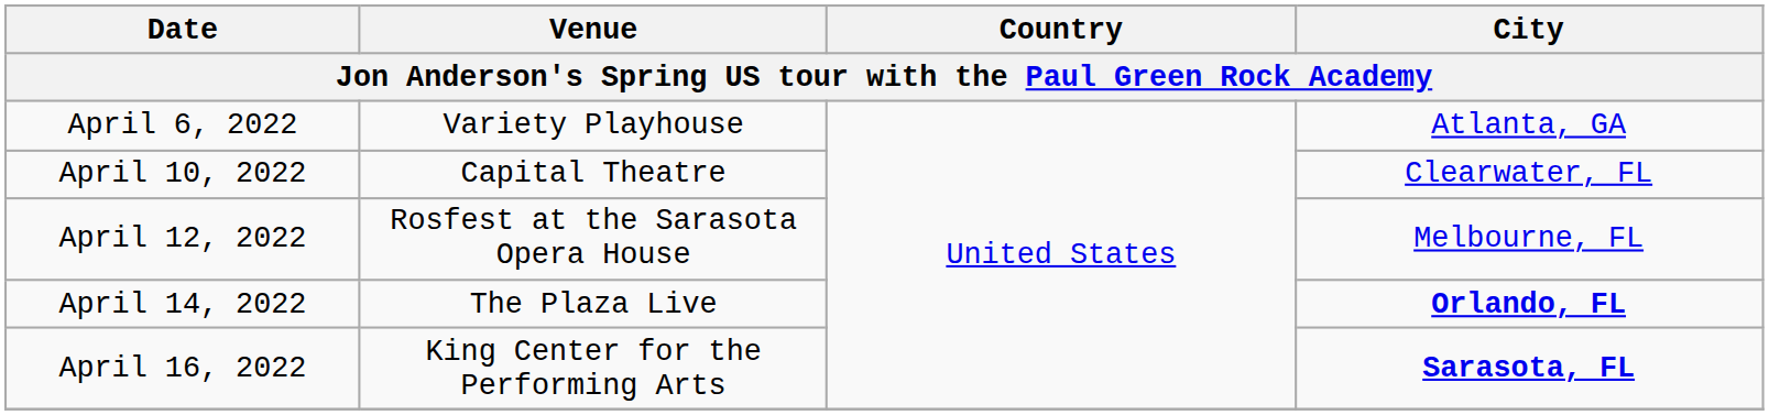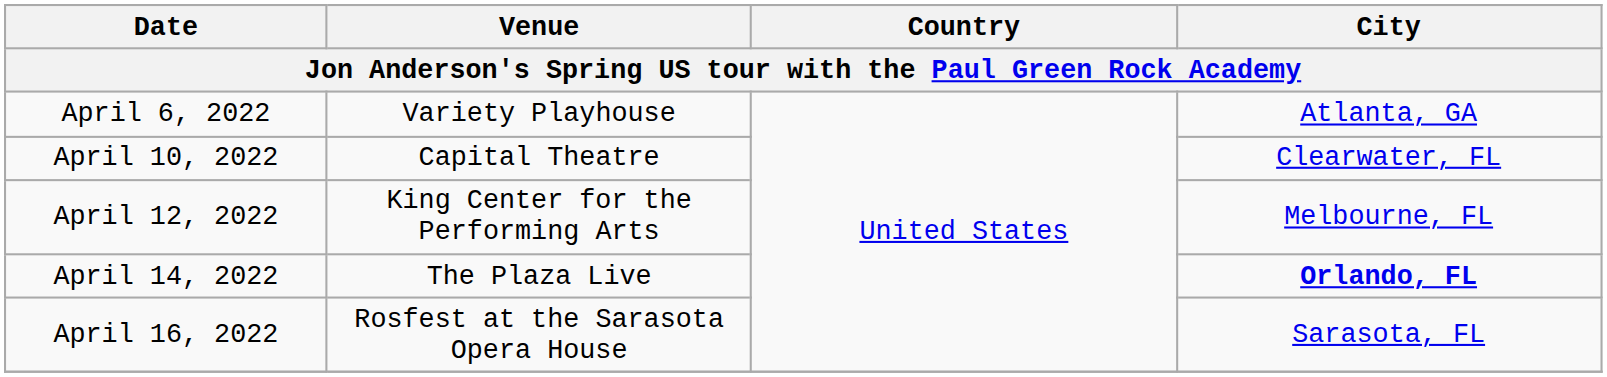April 12, 2022 | Venue: Rosfest at the Sarasota Opera House -> King Center for the Performing Arts
April 16, 2022 | Venue: King Center for the Performing Arts -> Rosfest at the Sarasota Opera House
April 16, 2022 | City: bold -> normal
